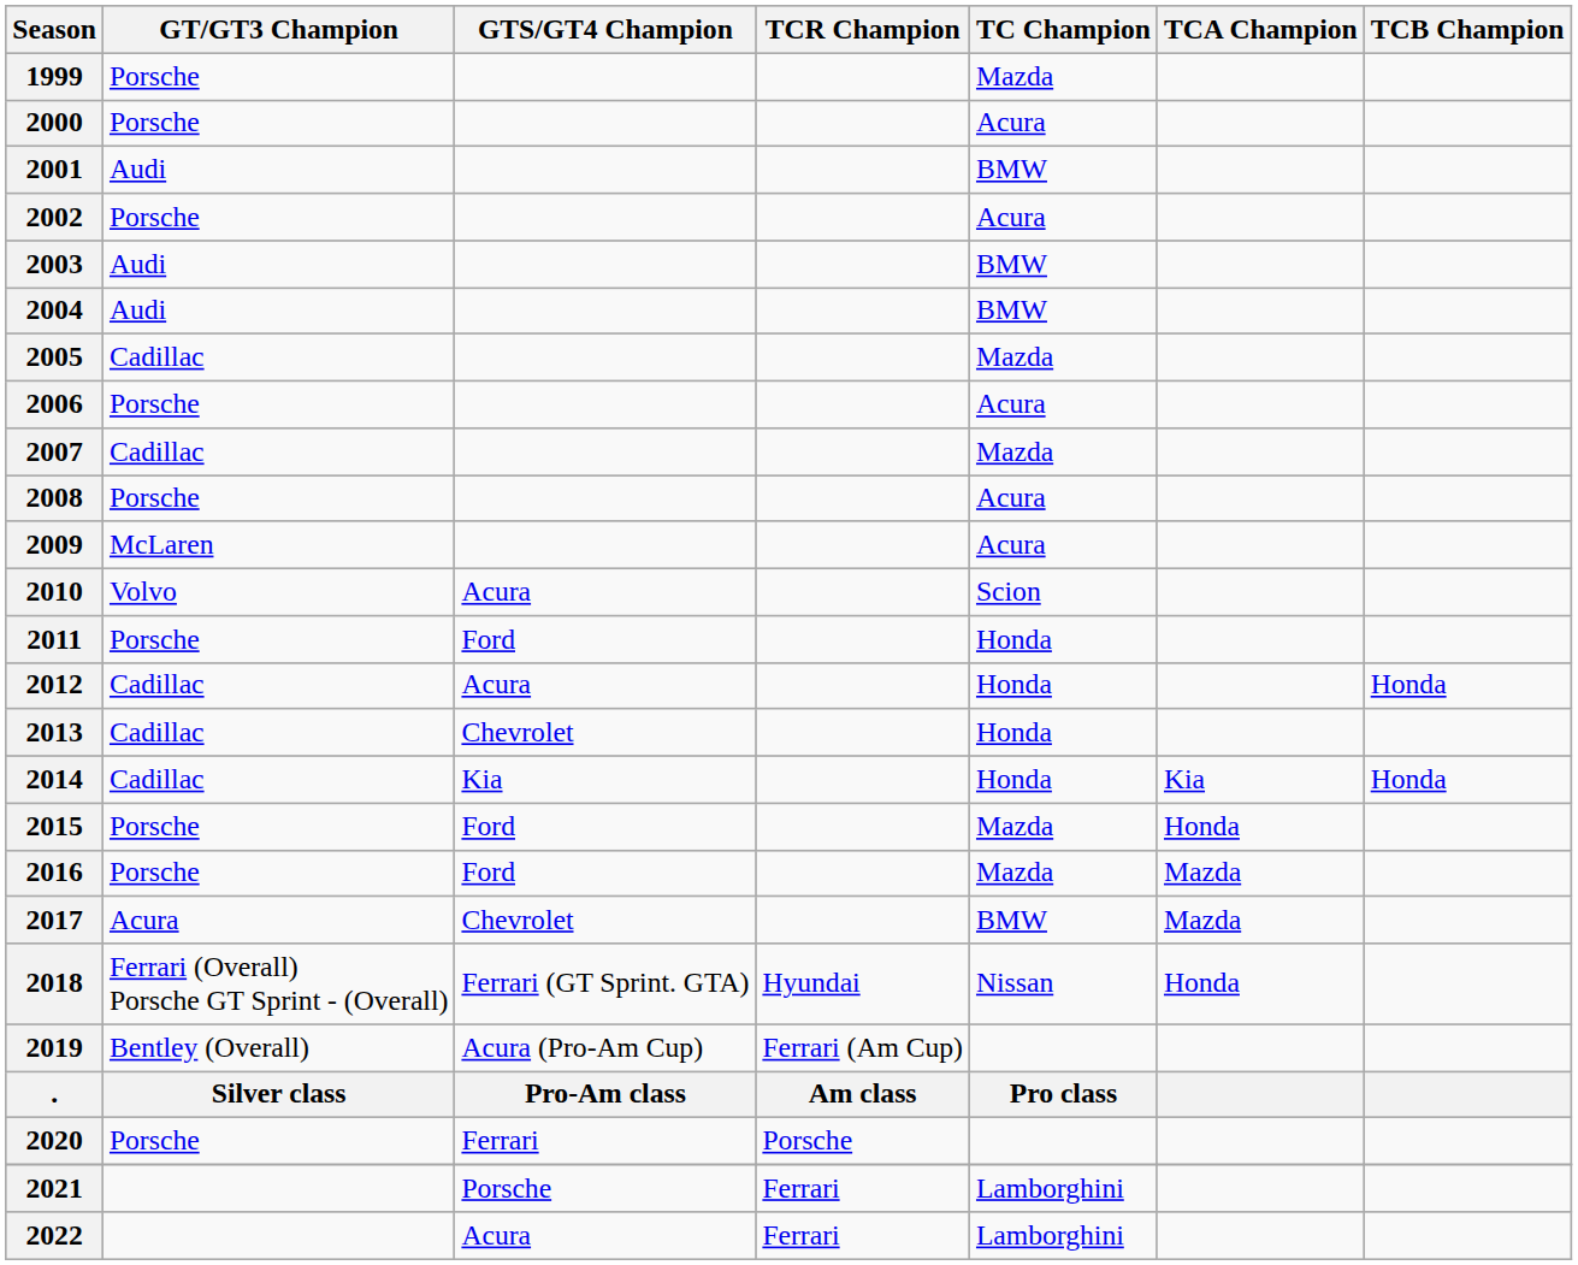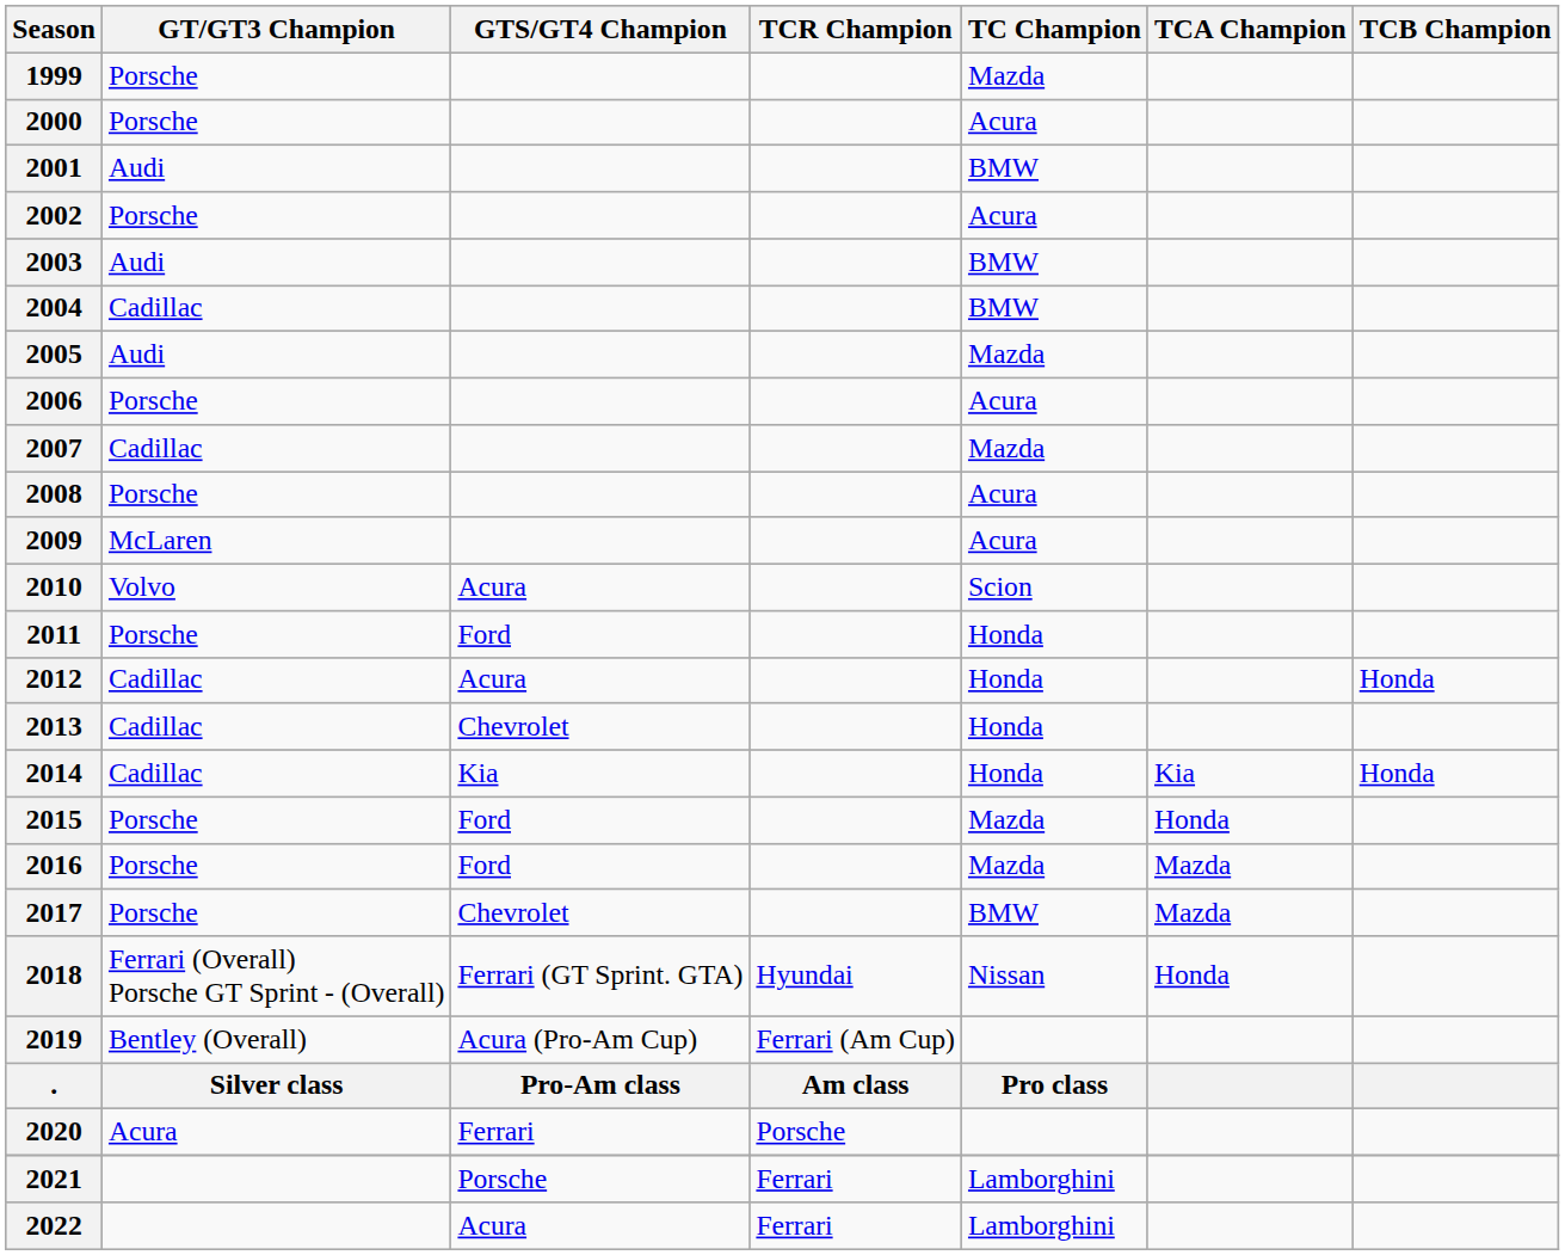2004 | GT/GT3 Champion: Audi -> Cadillac
2005 | GT/GT3 Champion: Cadillac -> Audi
2017 | GT/GT3 Champion: Acura -> Porsche
2020 | GT/GT3 Champion: Porsche -> Acura
